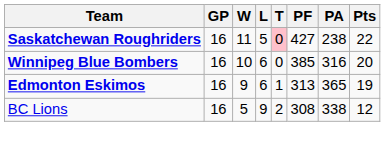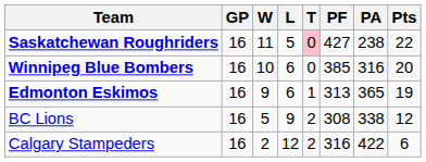+ row: Calgary Stampeders | 16 | 2 | 12 | 2 | 316 | 422 | 6
